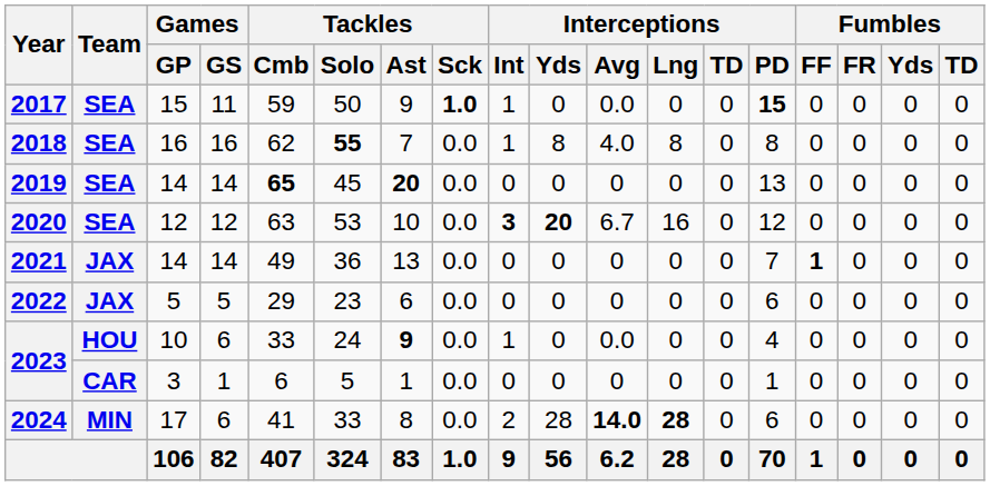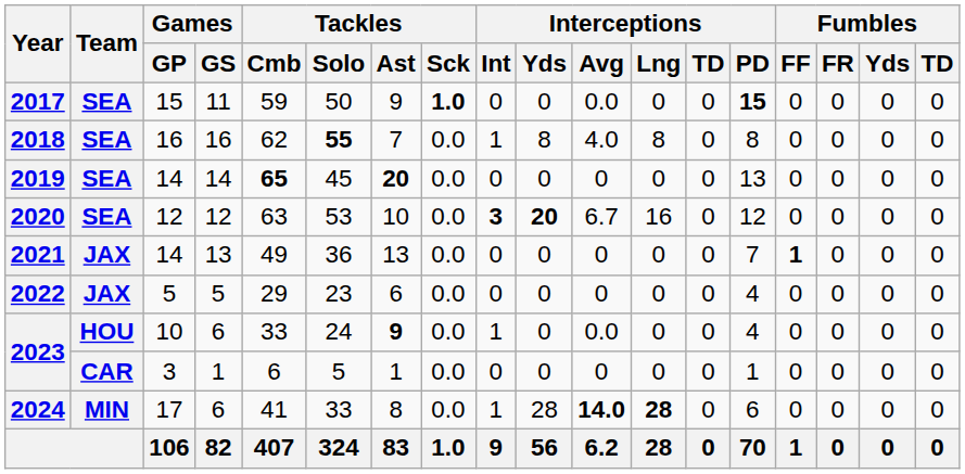2017 | Interceptions / Int: 1 -> 0
2021 | Games / GS: 14 -> 13
2022 | Interceptions / PD: 6 -> 4
2024 | Interceptions / Int: 2 -> 1
